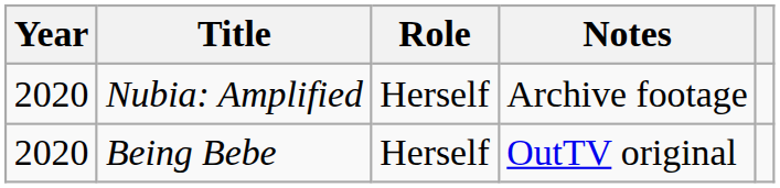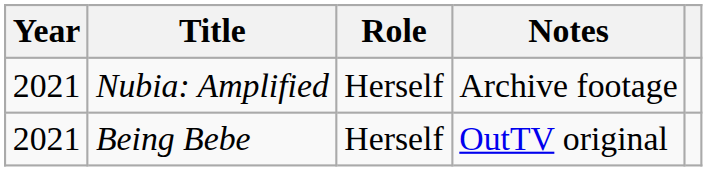Nubia: Amplified | Year: 2020 -> 2021
Being Bebe | Year: 2020 -> 2021
